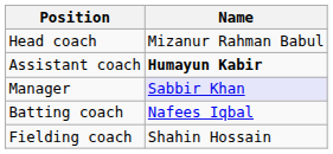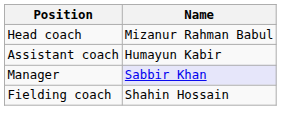Assistant coach | Name: bold -> normal
- row: Batting coach | Nafees Iqbal
